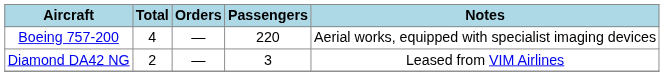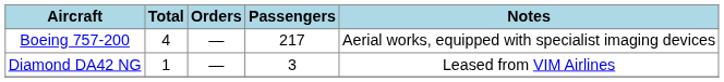Boeing 757-200 | Passengers: 220 -> 217
Diamond DA42 NG | Total: 2 -> 1
